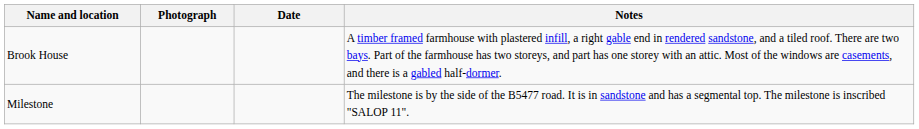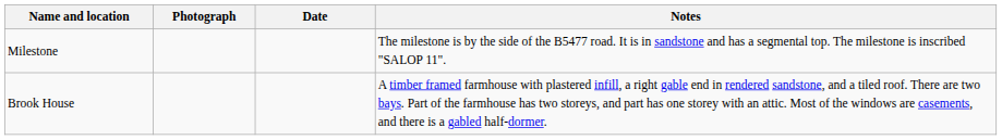rows swapped: Brook House <-> Milestone
